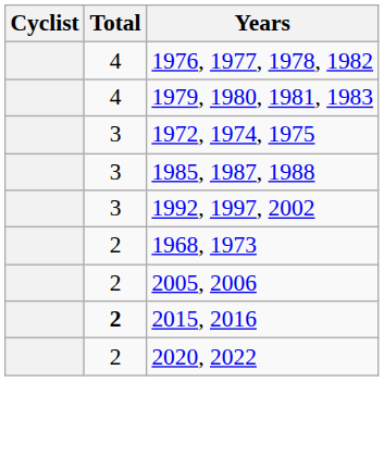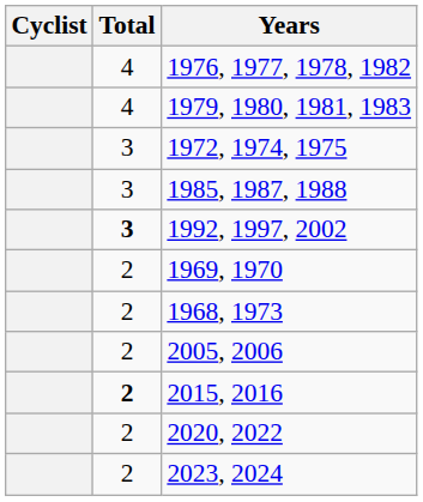1992, 1997, 2002 | Total: normal -> bold
+ row: 2 | 1969, 1970
+ row: 2 | 2023, 2024
